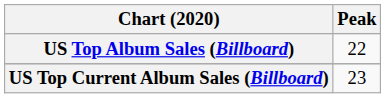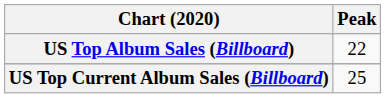US Top Current Album Sales (Billboard) | Peak: 23 -> 25
